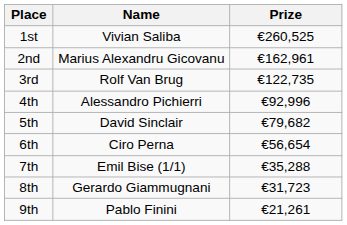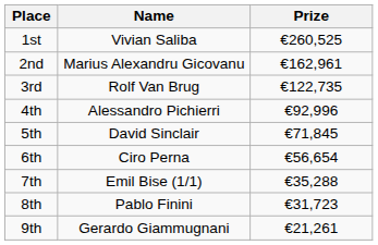5th | Prize: €79,682 -> €71,845
8th | Name: Gerardo Giammugnani -> Pablo Finini
9th | Name: Pablo Finini -> Gerardo Giammugnani
